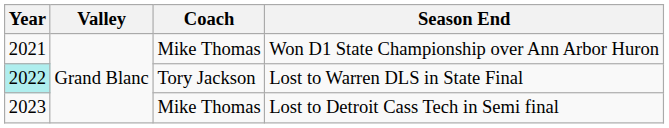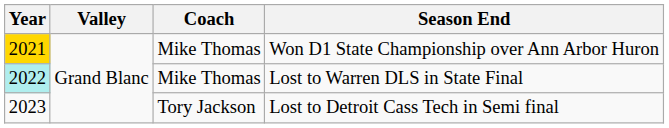Won D1 State Championship over Ann Arbor Huron | Year: no background -> gold background
Lost to Warren DLS in State Final | Coach: Tory Jackson -> Mike Thomas
Lost to Detroit Cass Tech in Semi final | Coach: Mike Thomas -> Tory Jackson
